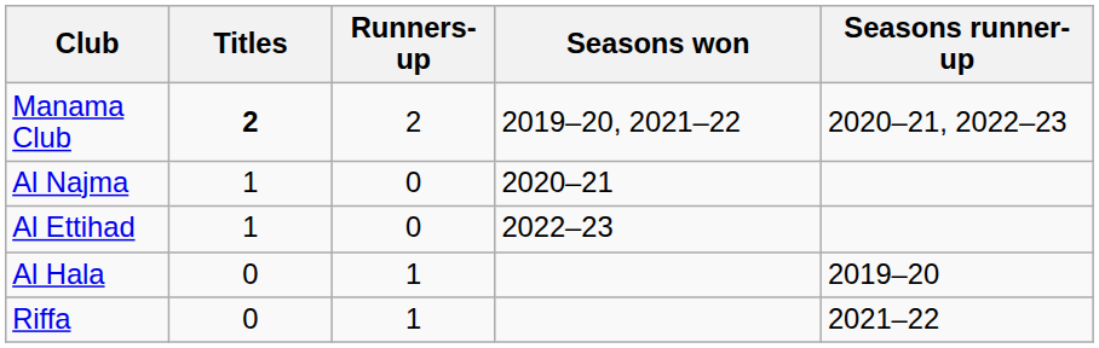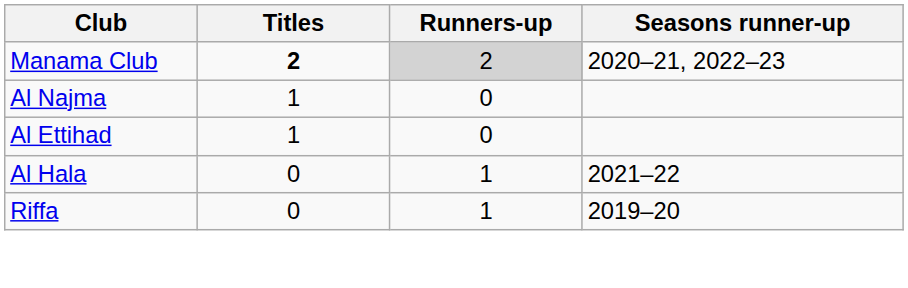- column: Seasons won | 2019–20, 2021–22 | 2020–21 | 2022–23
Manama Club | Runners-up: no background -> lightgrey background
Al Hala | Seasons runner-up: 2019–20 -> 2021–22
Riffa | Seasons runner-up: 2021–22 -> 2019–20
